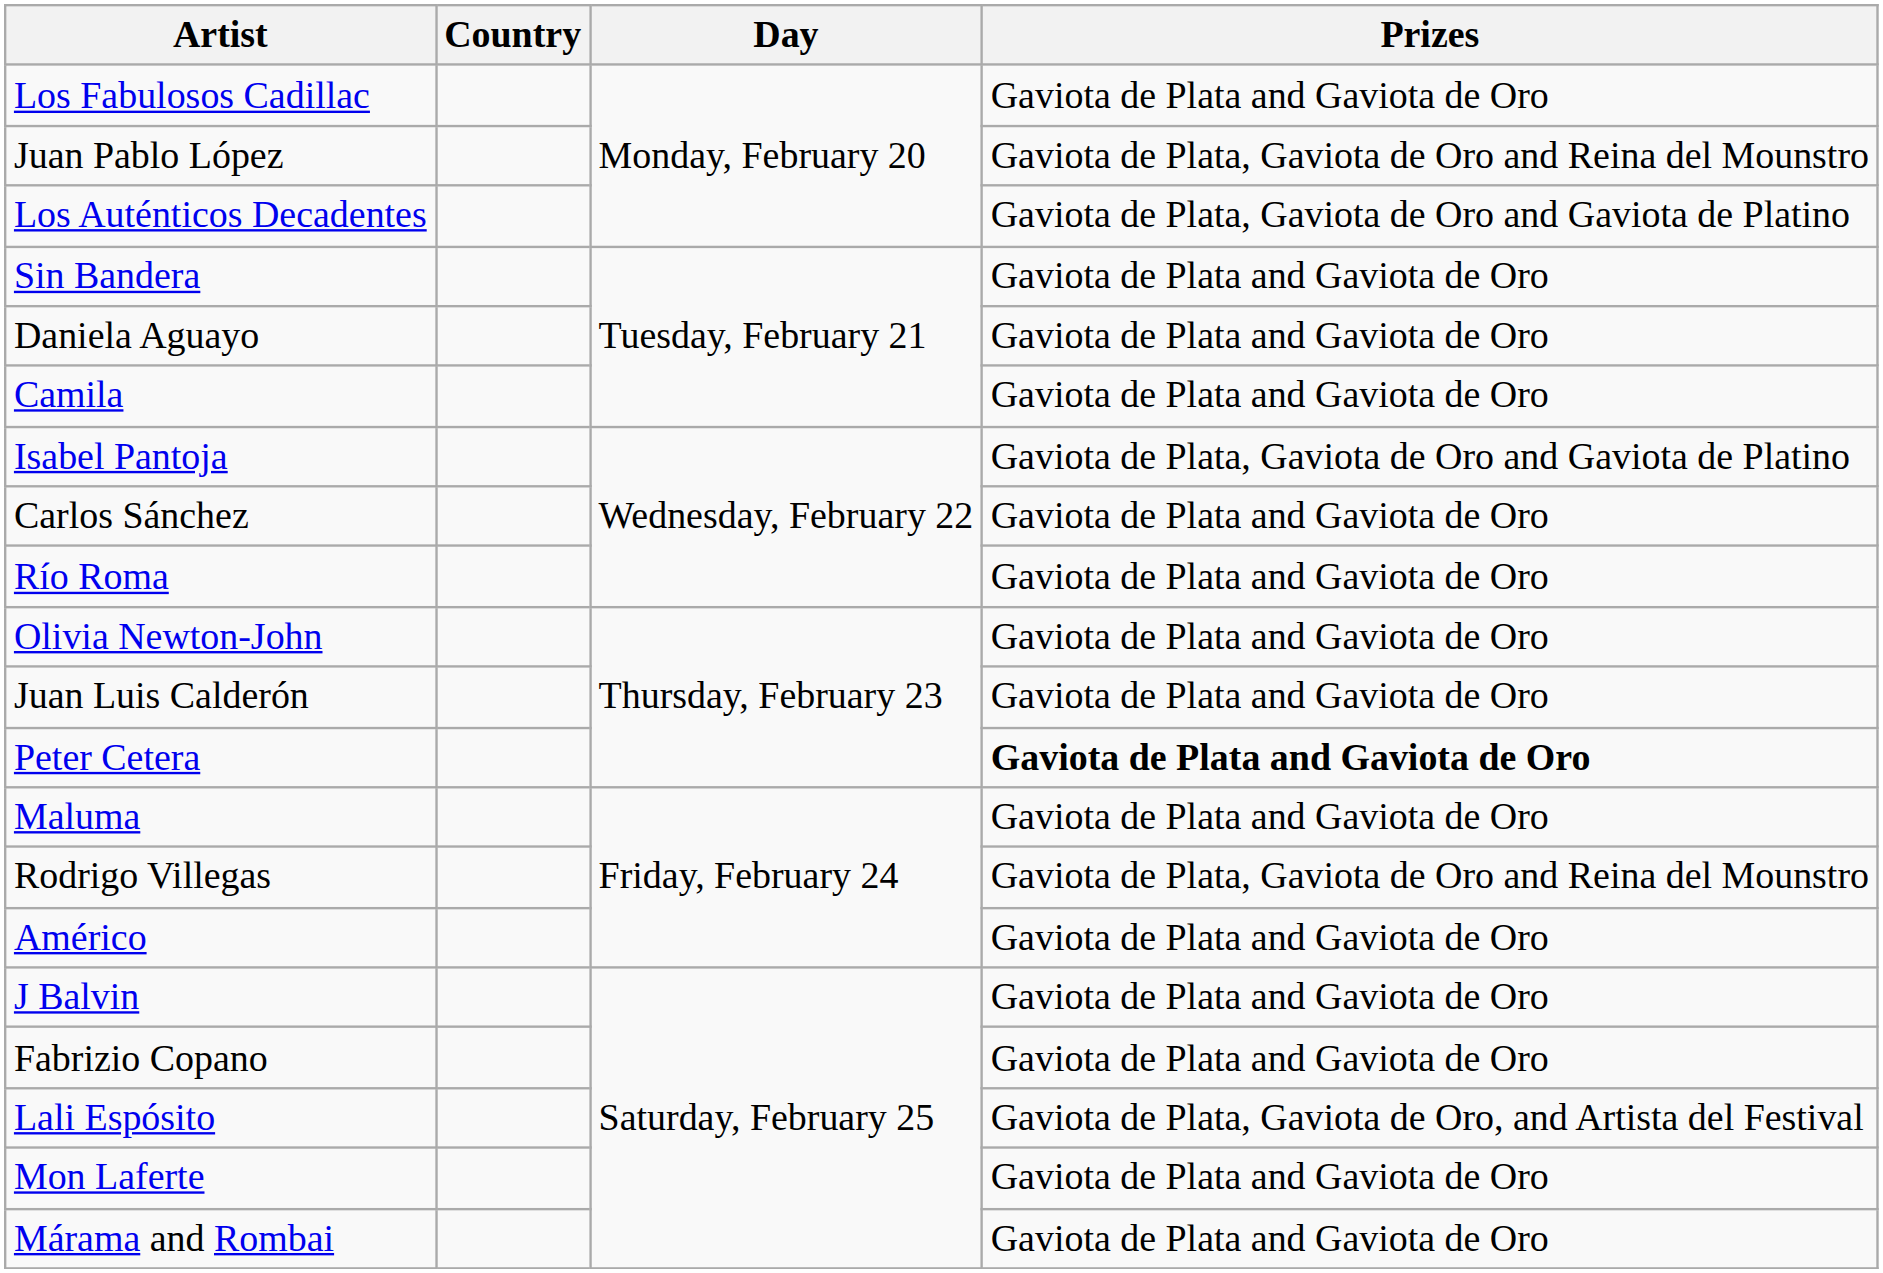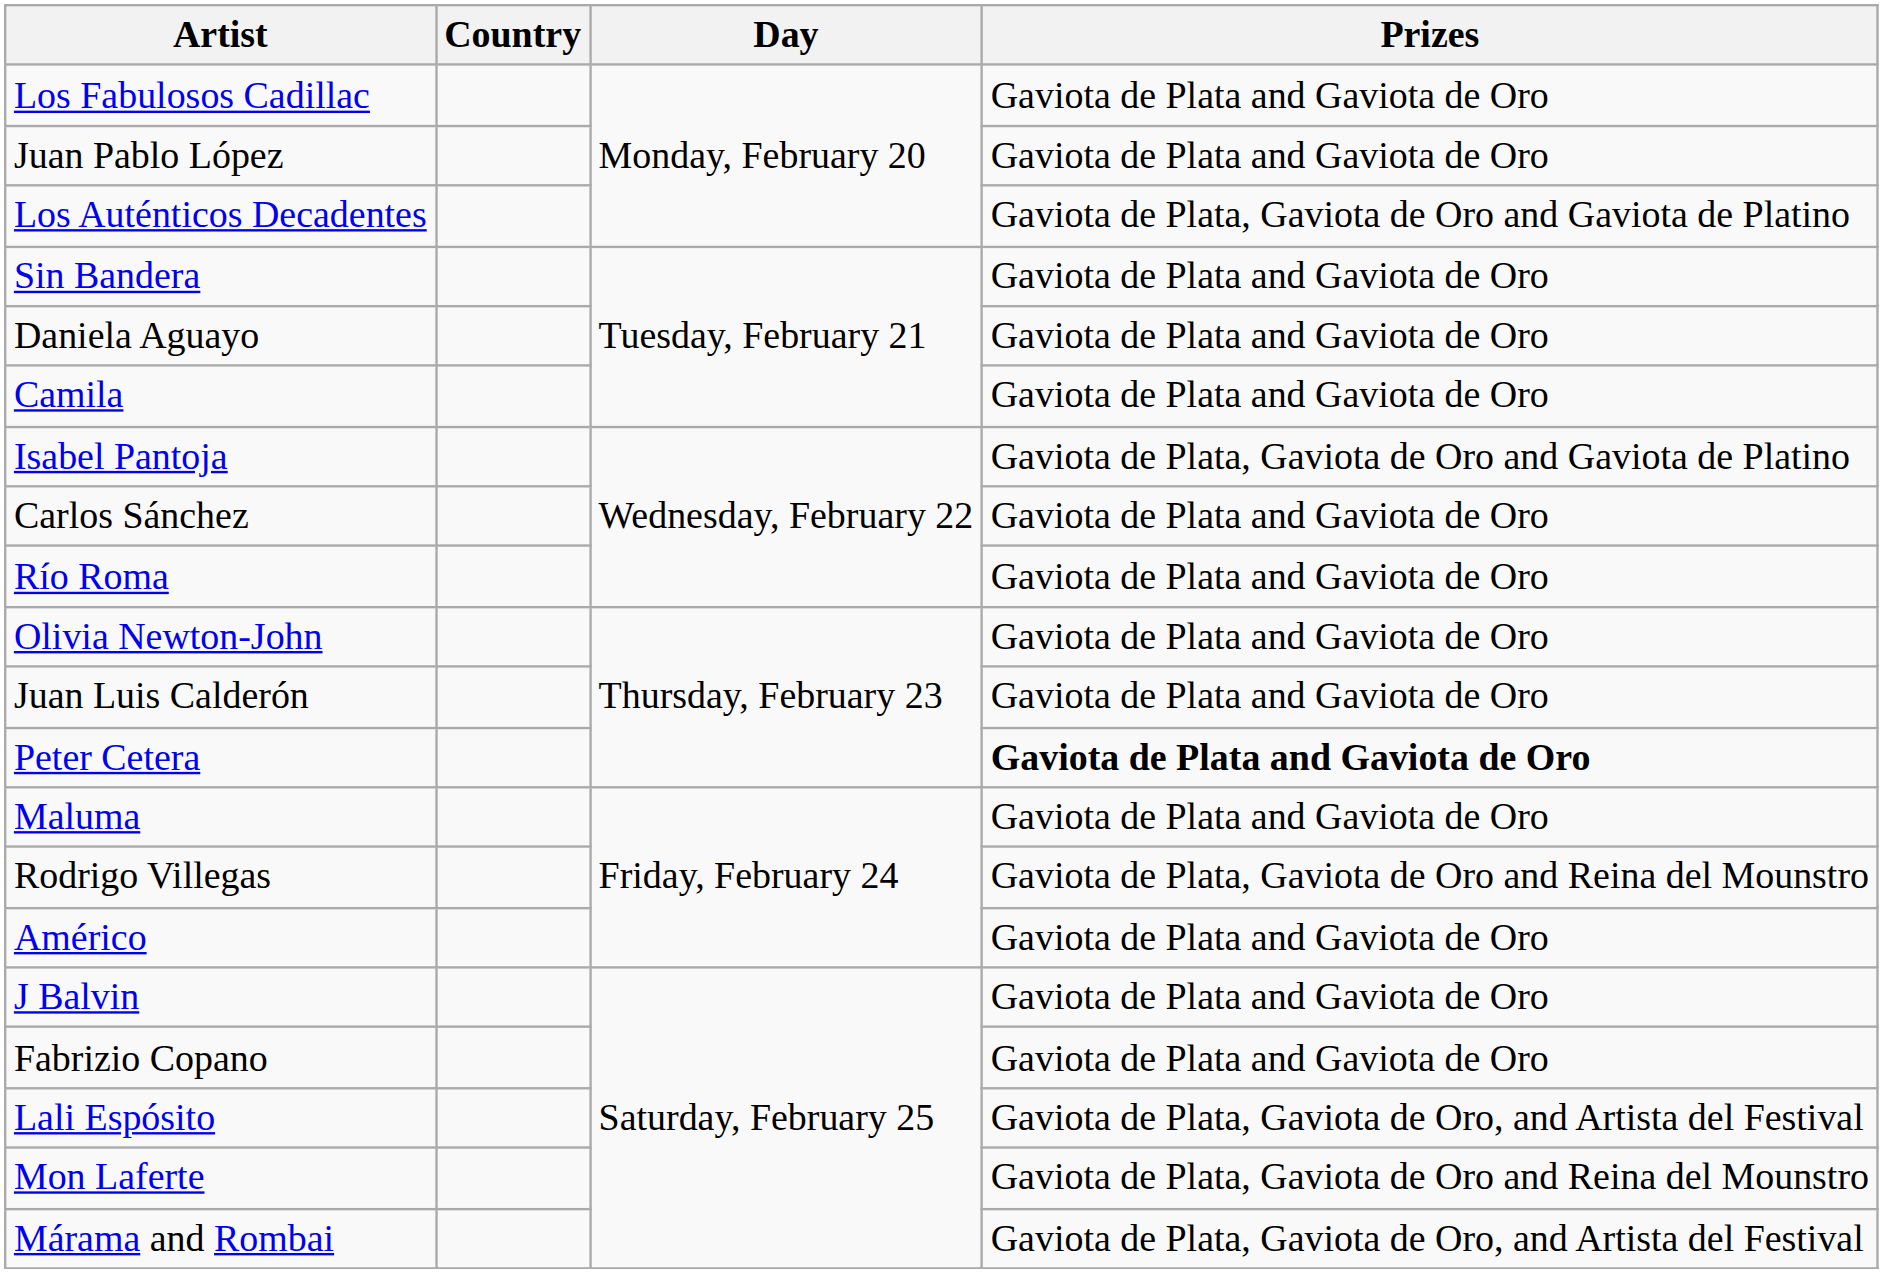Juan Pablo López | Prizes: Gaviota de Plata, Gaviota de Oro and Reina del Mounstro -> Gaviota de Plata and Gaviota de Oro
Mon Laferte | Prizes: Gaviota de Plata and Gaviota de Oro -> Gaviota de Plata, Gaviota de Oro and Reina del Mounstro
Márama and Rombai | Prizes: Gaviota de Plata and Gaviota de Oro -> Gaviota de Plata, Gaviota de Oro, and Artista del Festival
